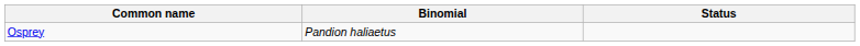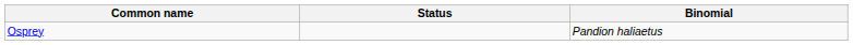columns swapped: Binomial <-> Status
